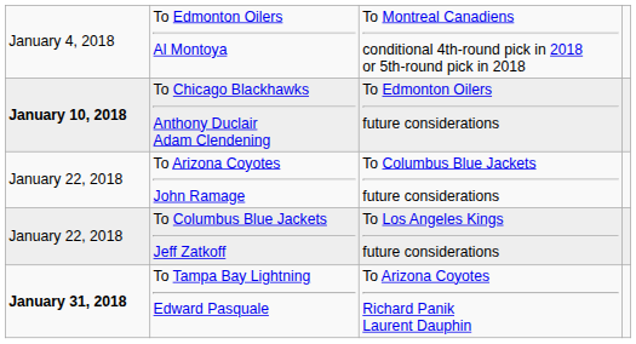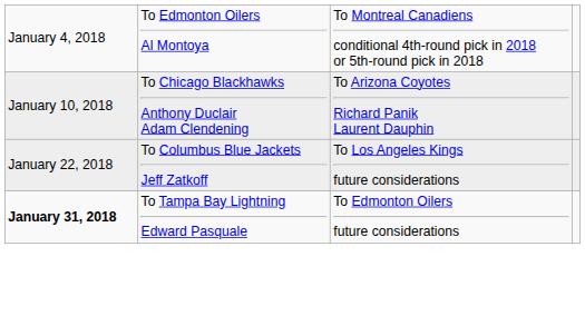To Chicago Blackhawks Anthony Duclair Adam Clendening | column 1: bold -> normal
To Chicago Blackhawks Anthony Duclair Adam Clendening | column 3: To Edmonton Oilers future considerations -> To Arizona Coyotes Richard Panik Laurent Dauphin
- row: January 22, 2018 | To Arizona Coyotes John Ramage | To Columbus Blue Jackets future considerations
To Tampa Bay Lightning Edward Pasquale | column 3: To Arizona Coyotes Richard Panik Laurent Dauphin -> To Edmonton Oilers future considerations
